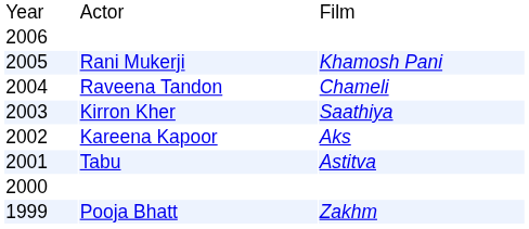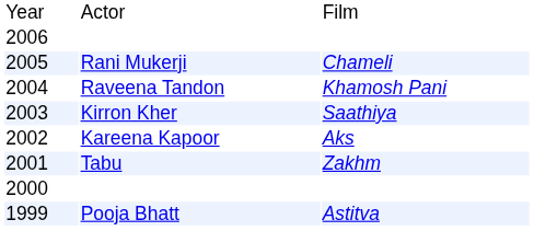2005 | column 3: Khamosh Pani -> Chameli
2004 | column 3: Chameli -> Khamosh Pani
2001 | column 3: Astitva -> Zakhm
1999 | column 3: Zakhm -> Astitva
